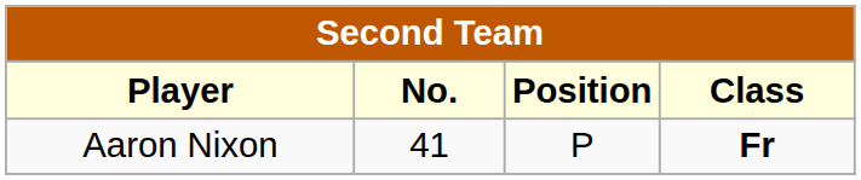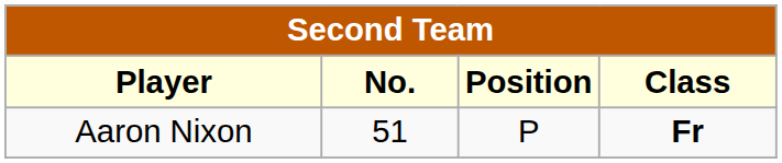Aaron Nixon | No.: 41 -> 51
